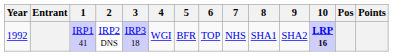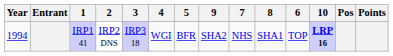columns swapped: 6 <-> 9
IRP1 41 | Year: 1992 -> 1994
